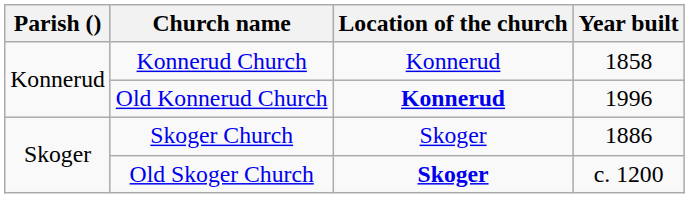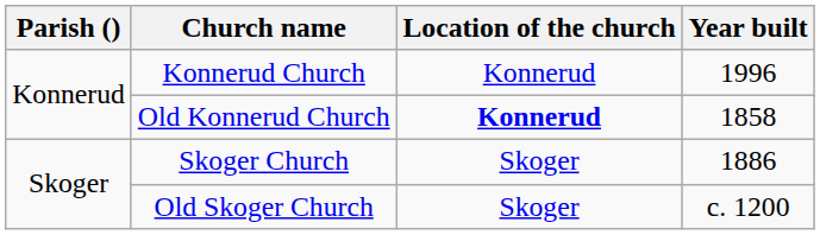Konnerud Church | Year built: 1858 -> 1996
Old Konnerud Church | Year built: 1996 -> 1858
Old Skoger Church | Location of the church: bold -> normal
